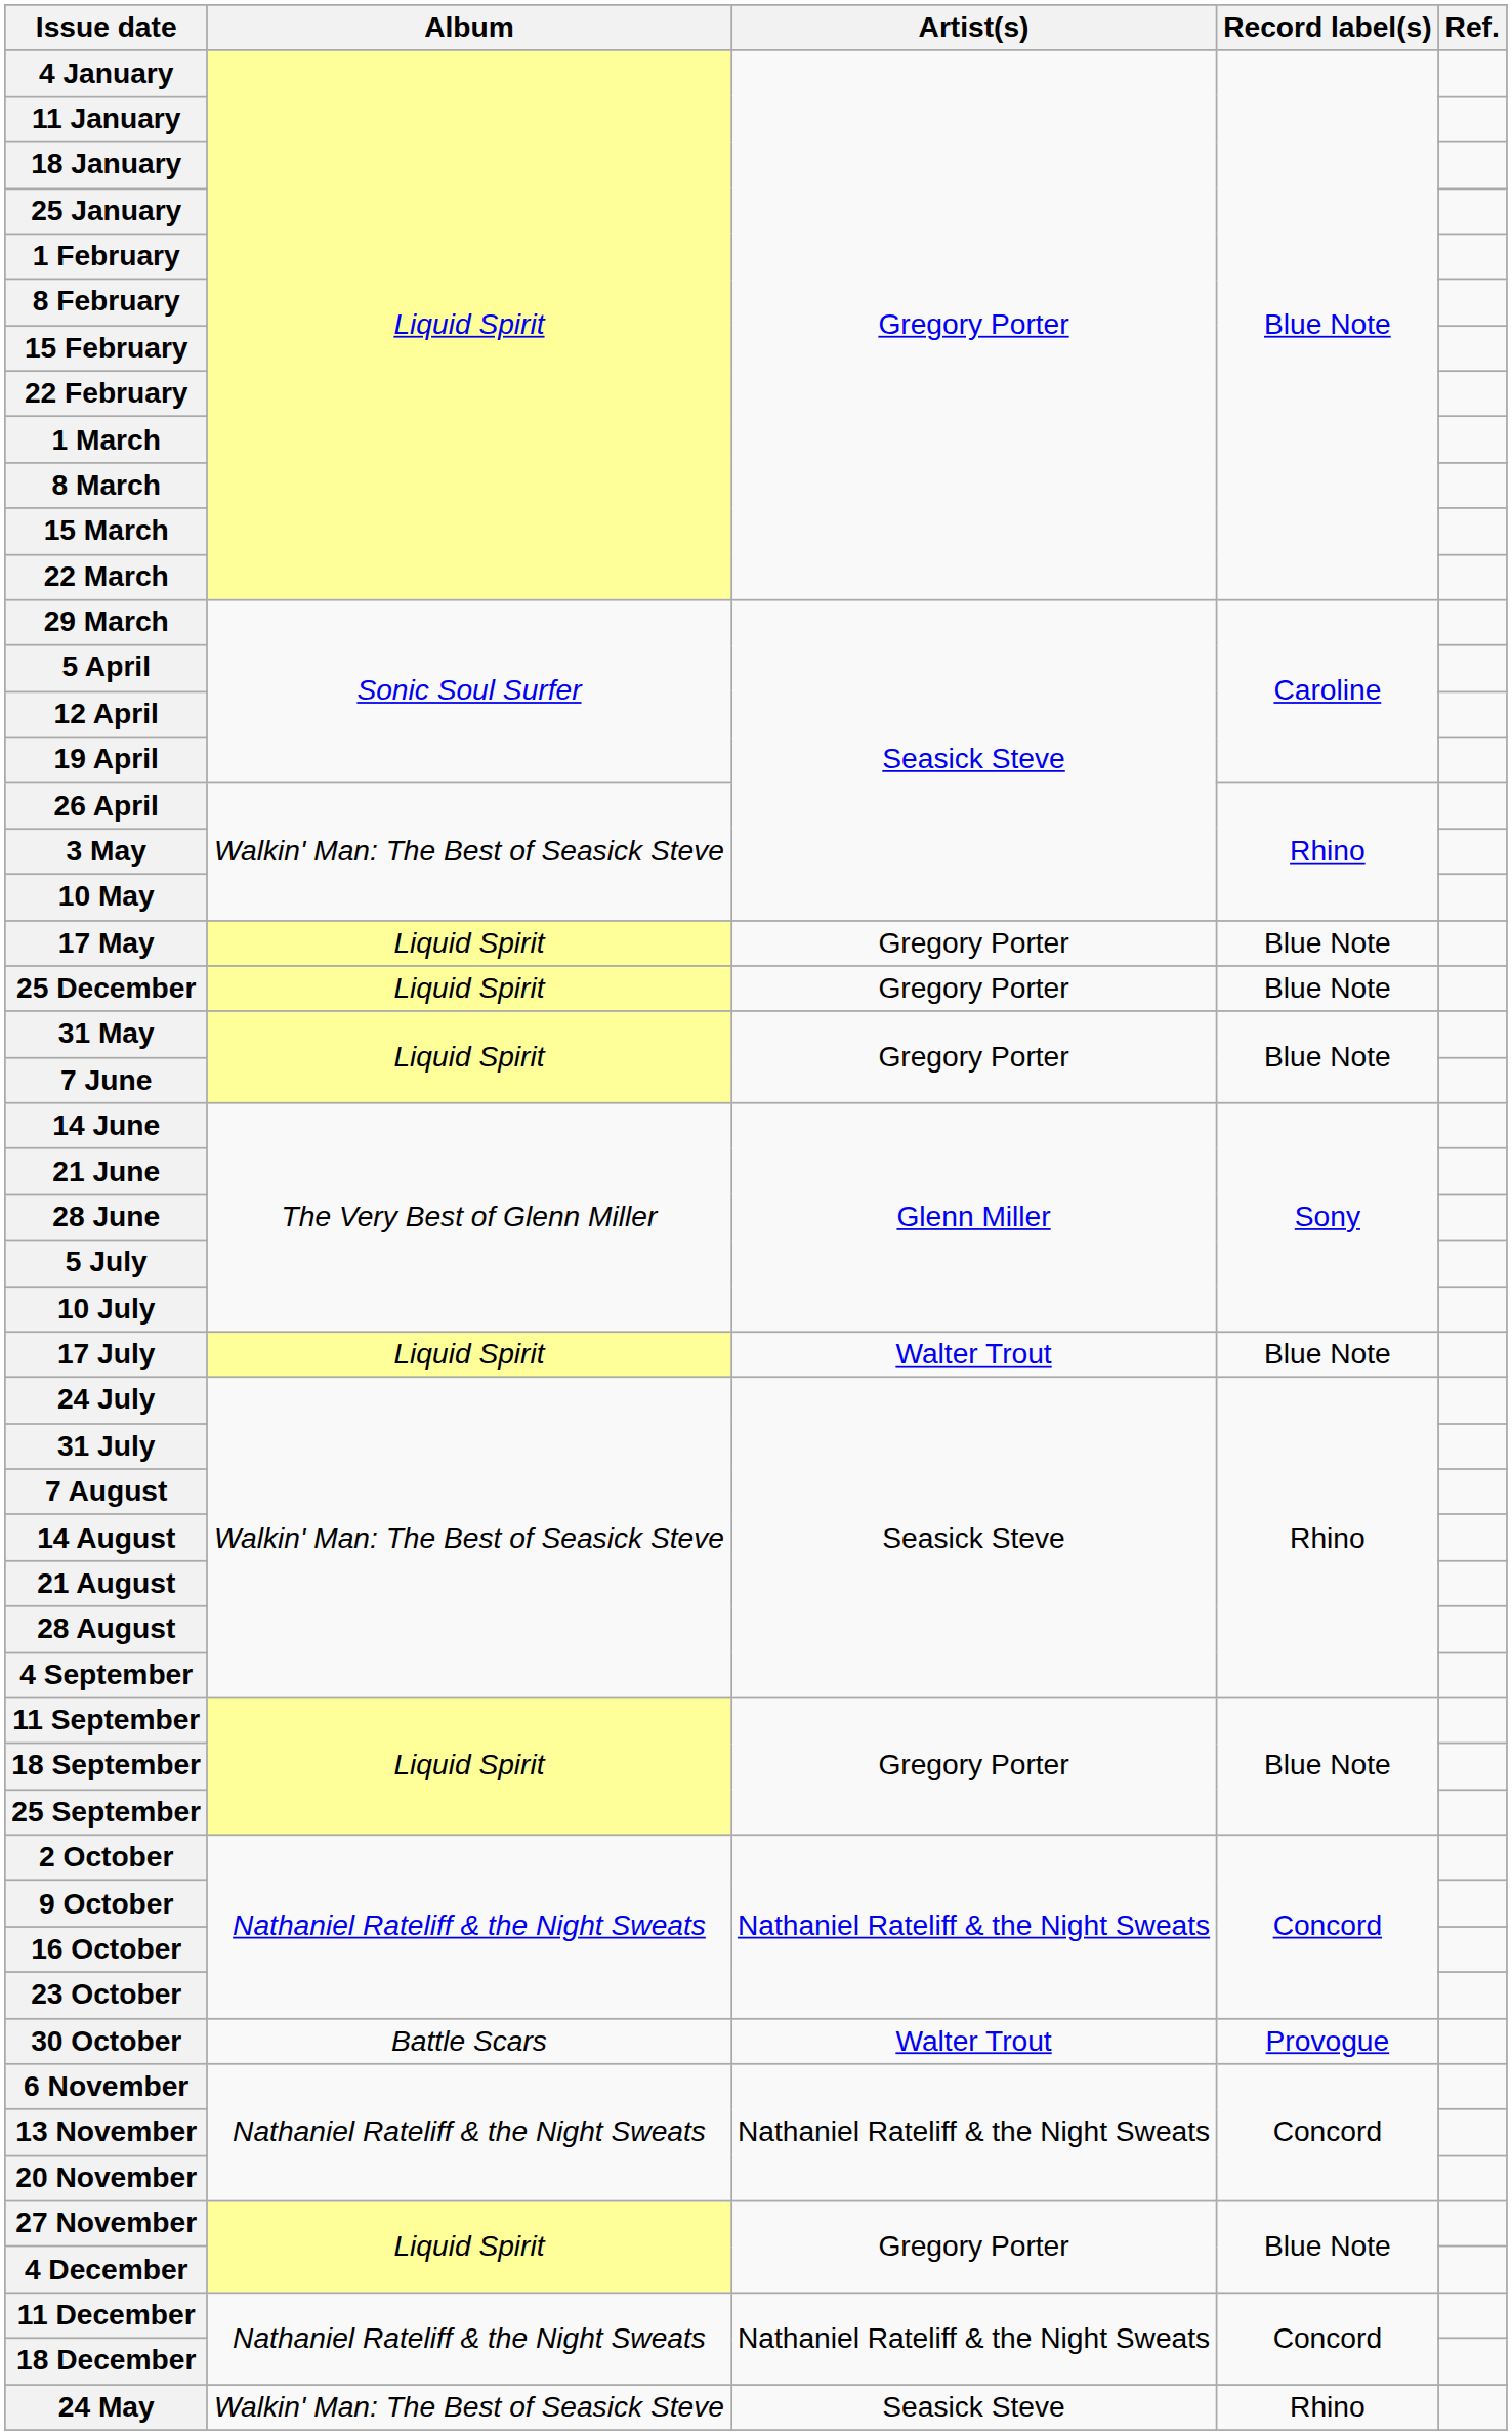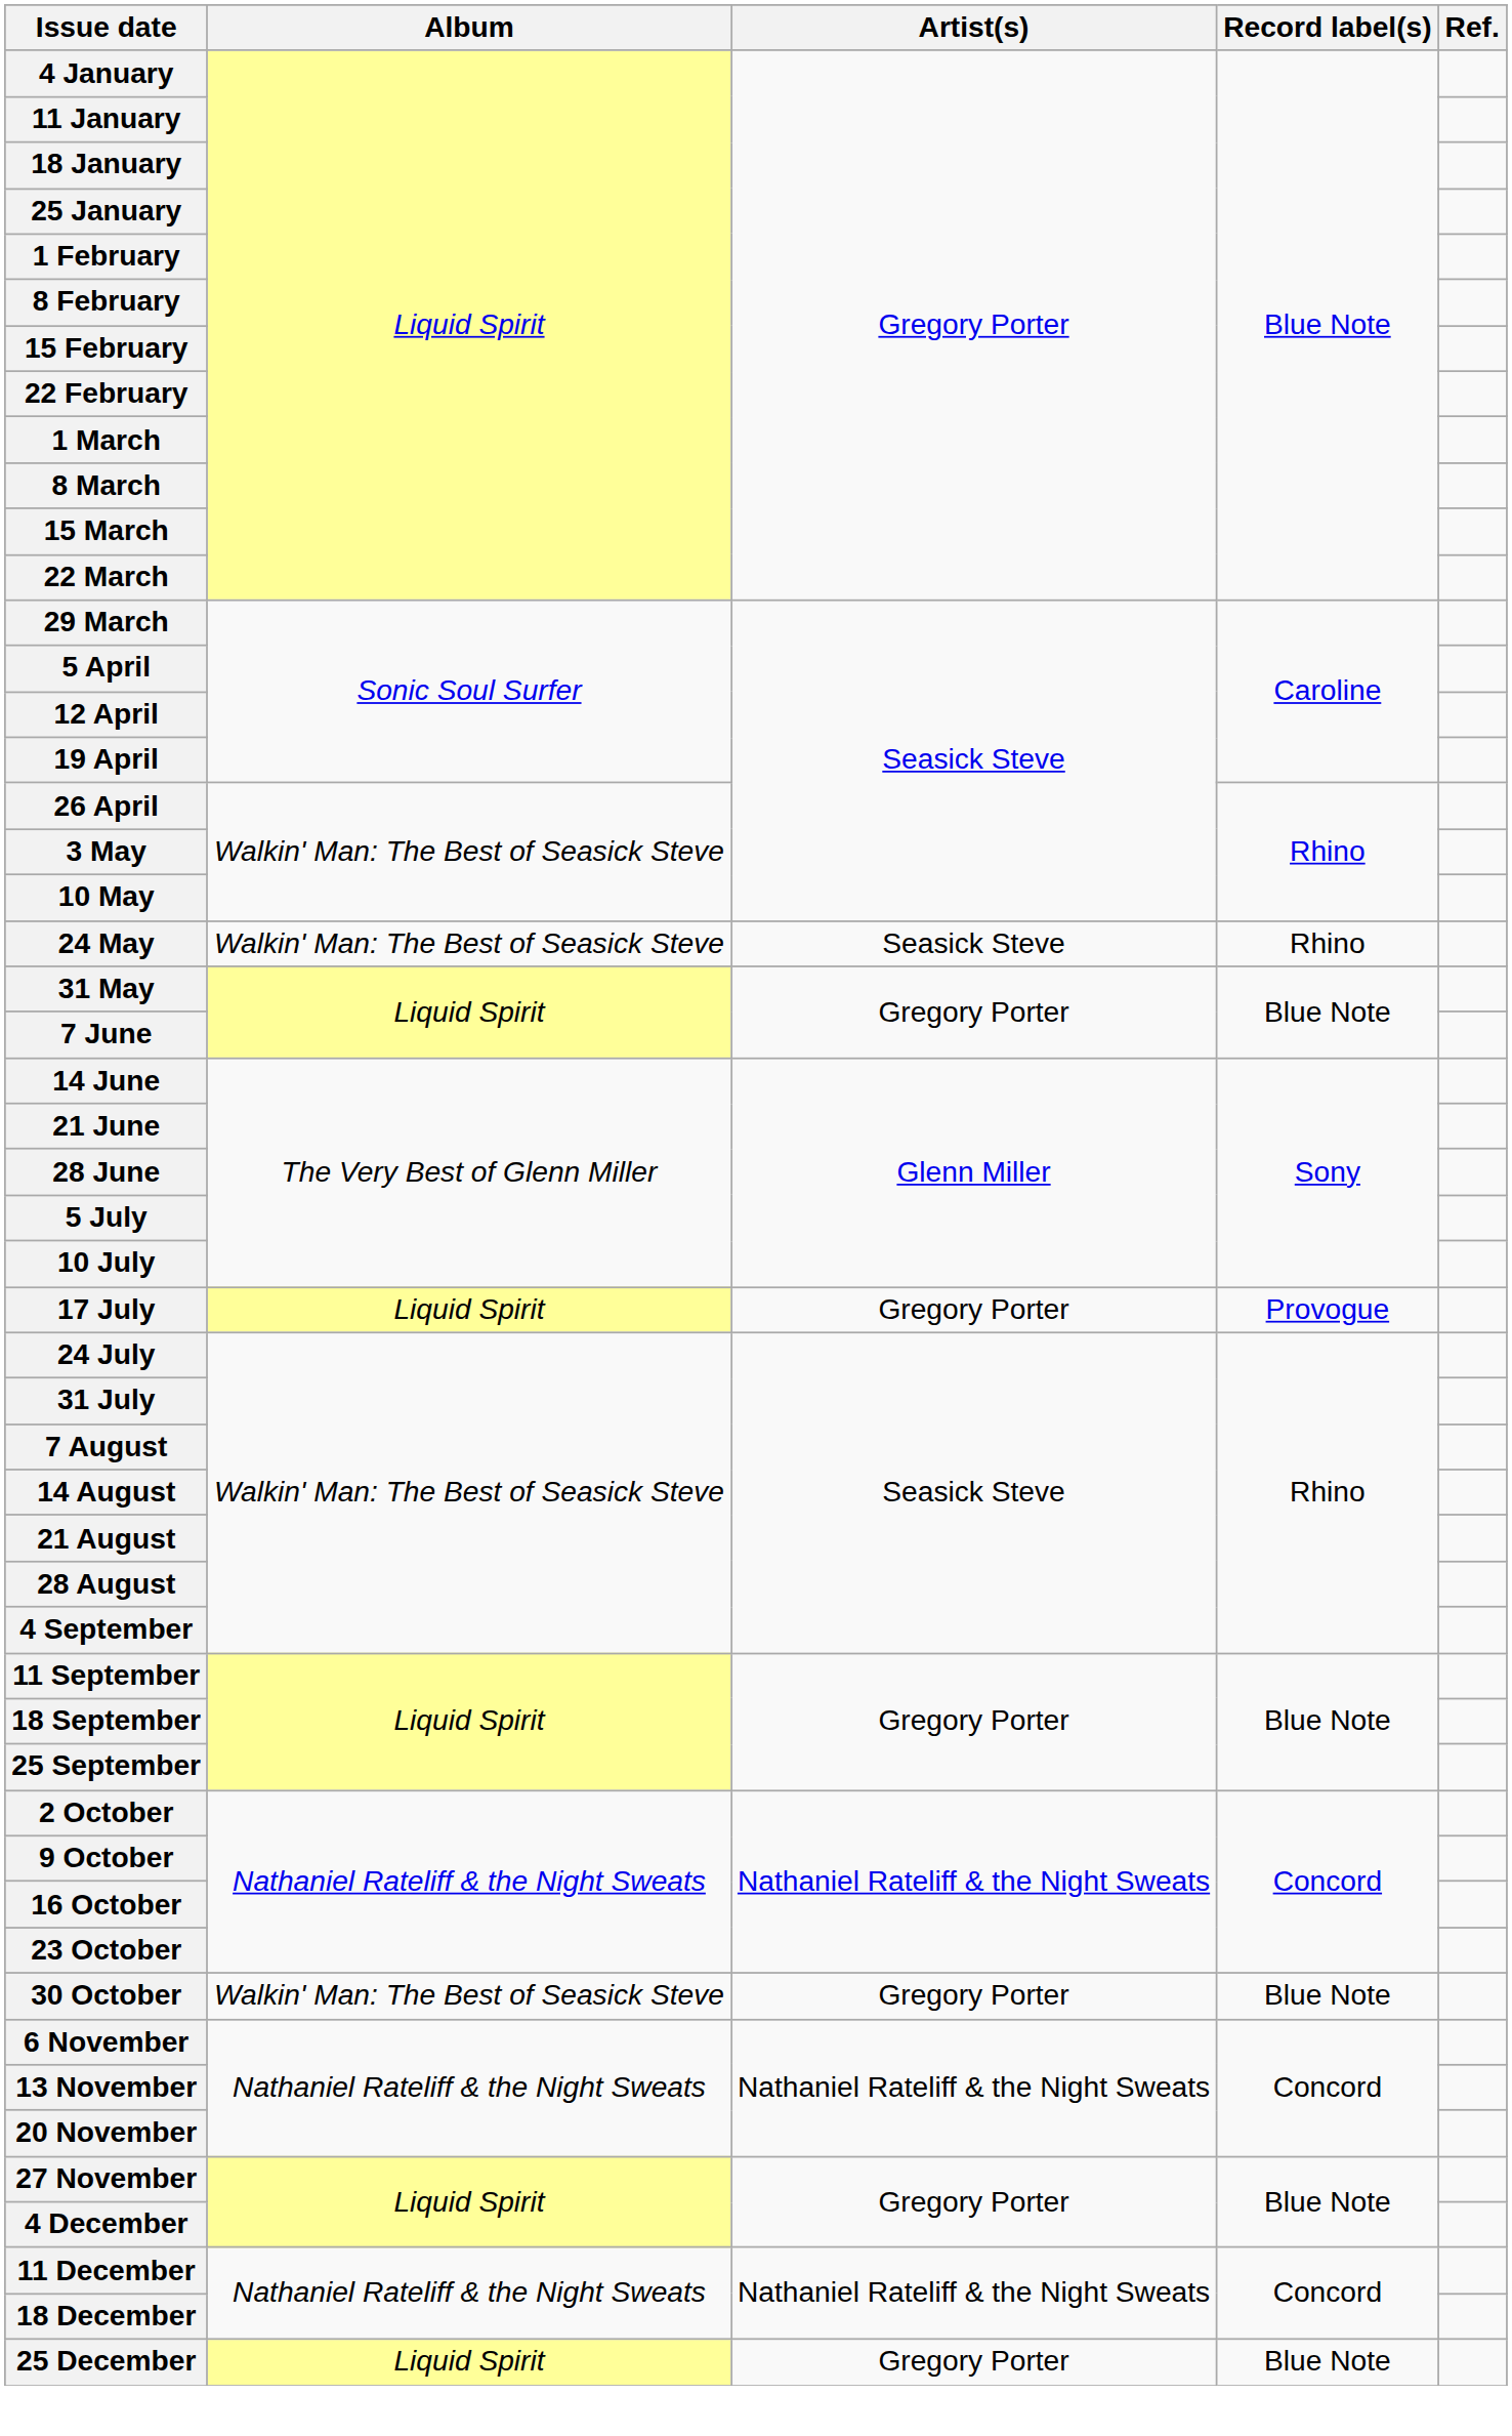- row: 17 May | Liquid Spirit | Gregory Porter | Blue Note
rows swapped: 24 May <-> 25 December
17 July | Artist(s): Walter Trout -> Gregory Porter
17 July | Record label(s): Blue Note -> Provogue
30 October | Album: Battle Scars -> Walkin' Man: The Best of Seasick Steve
30 October | Artist(s): Walter Trout -> Gregory Porter
30 October | Record label(s): Provogue -> Blue Note
